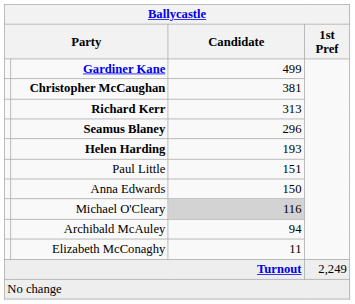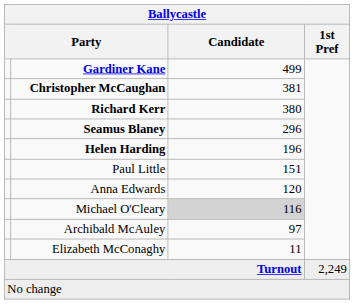Richard Kerr | Candidate: 313 -> 380
Helen Harding | Candidate: 193 -> 196
Anna Edwards | Candidate: 150 -> 120
Archibald McAuley | Candidate: 94 -> 97
